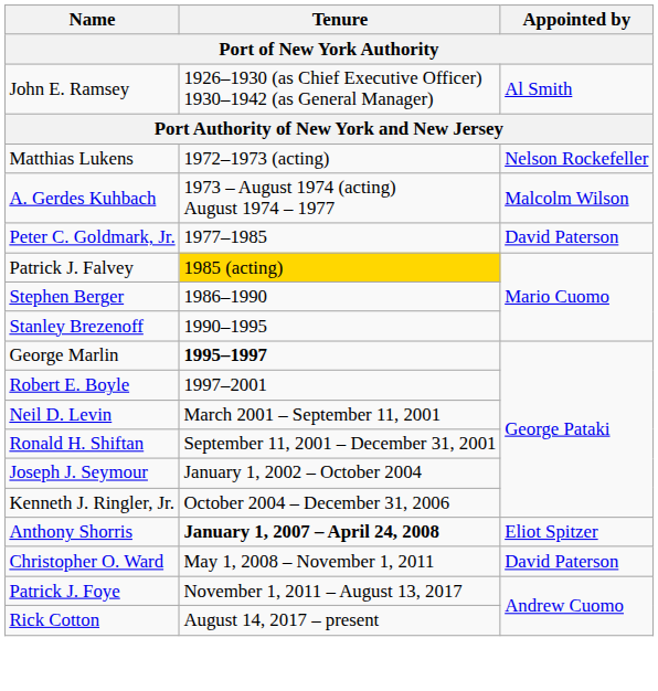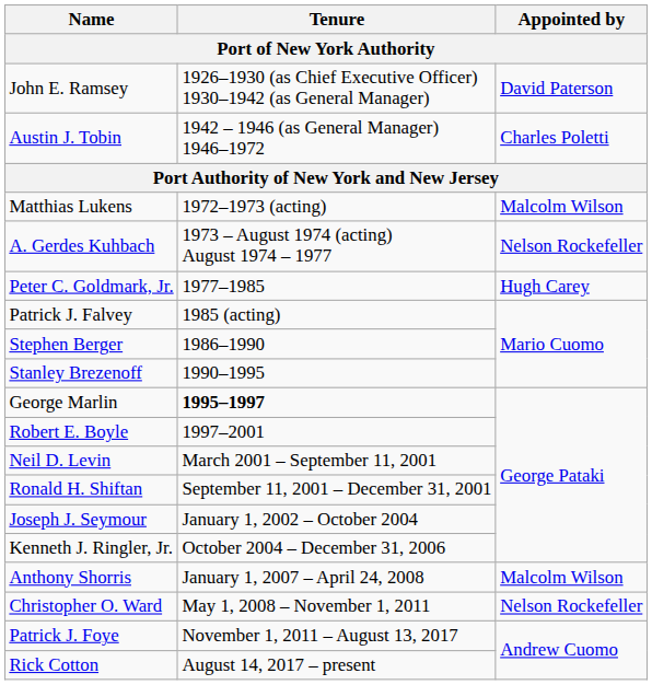John E. Ramsey | Appointed by: Al Smith -> David Paterson
+ row: Austin J. Tobin | 1942 – 1946 (as General Manager) 1946–1972 | Charles Poletti
Matthias Lukens | Appointed by: Nelson Rockefeller -> Malcolm Wilson
A. Gerdes Kuhbach | Appointed by: Malcolm Wilson -> Nelson Rockefeller
Peter C. Goldmark, Jr. | Appointed by: David Paterson -> Hugh Carey
Patrick J. Falvey | Tenure: gold background -> no background
Anthony Shorris | Tenure: bold -> normal
Anthony Shorris | Appointed by: Eliot Spitzer -> Malcolm Wilson
Christopher O. Ward | Appointed by: David Paterson -> Nelson Rockefeller
